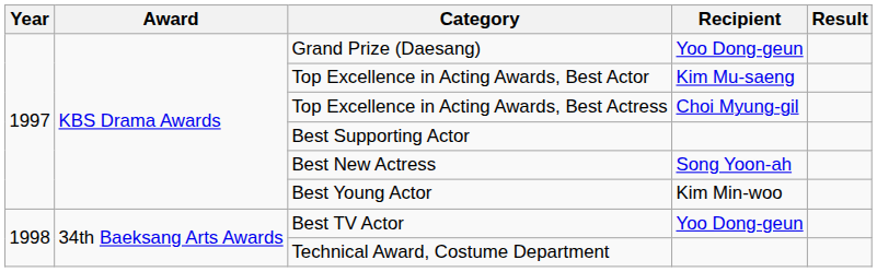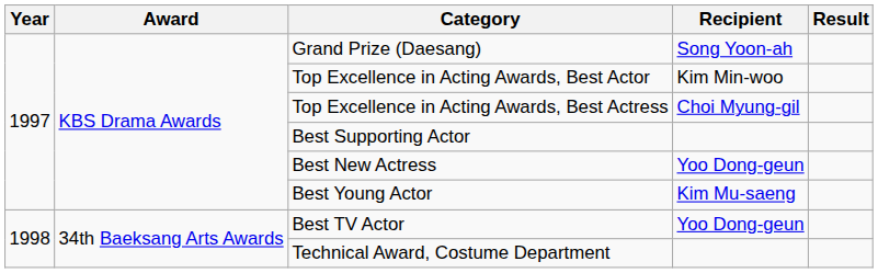Grand Prize (Daesang) | Recipient: Yoo Dong-geun -> Song Yoon-ah
Top Excellence in Acting Awards, Best Actor | Recipient: Kim Mu-saeng -> Kim Min-woo
Best New Actress | Recipient: Song Yoon-ah -> Yoo Dong-geun
Best Young Actor | Recipient: Kim Min-woo -> Kim Mu-saeng
